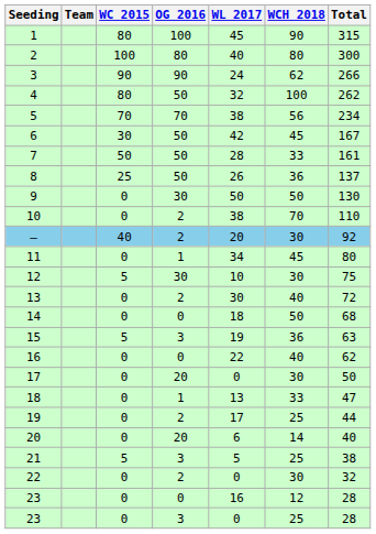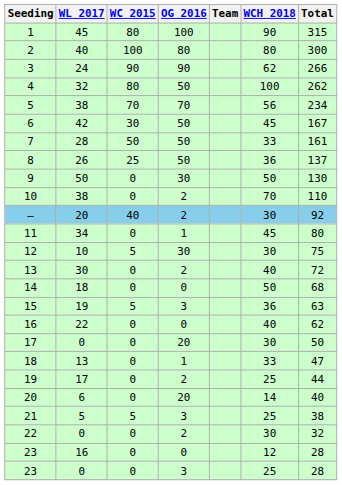columns swapped: Team <-> WL 2017
